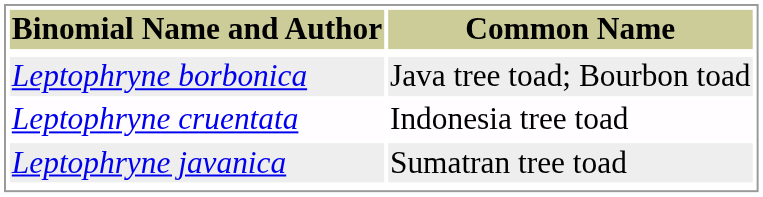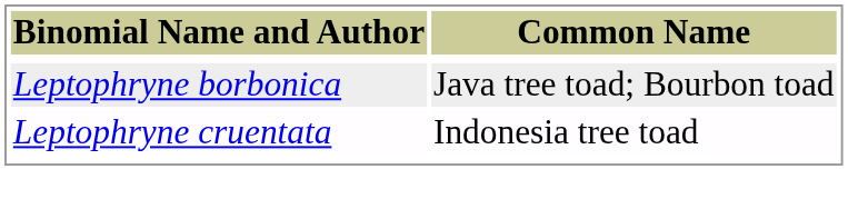- row: Leptophryne javanica | Sumatran tree toad
